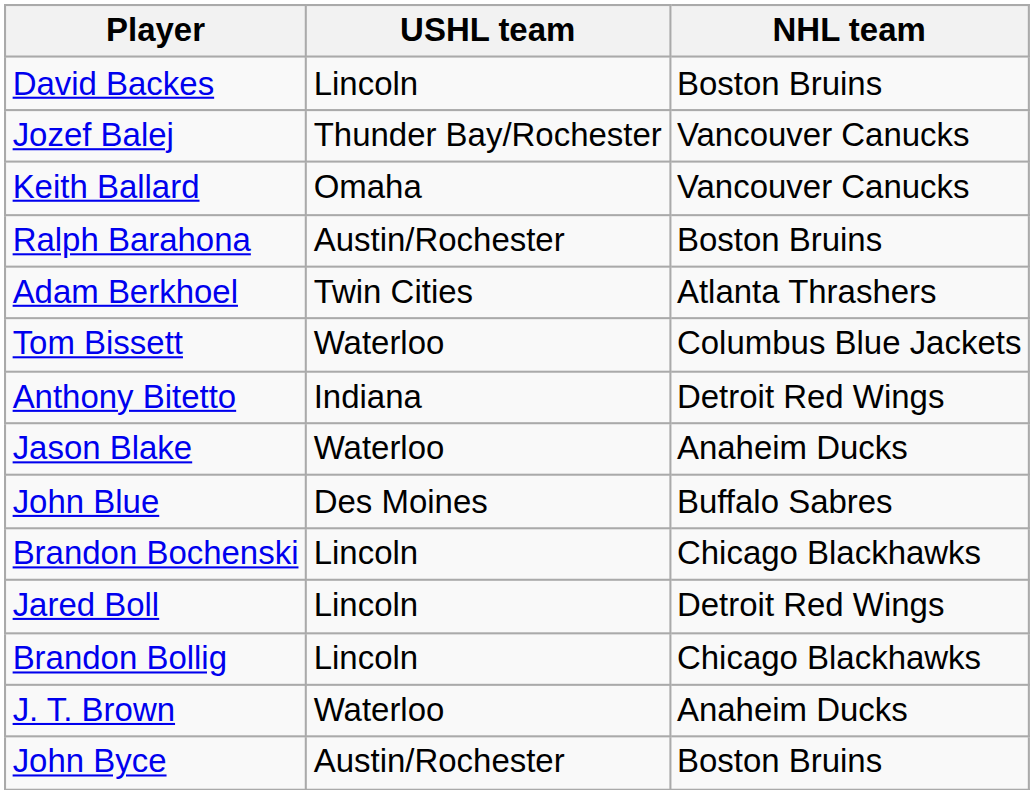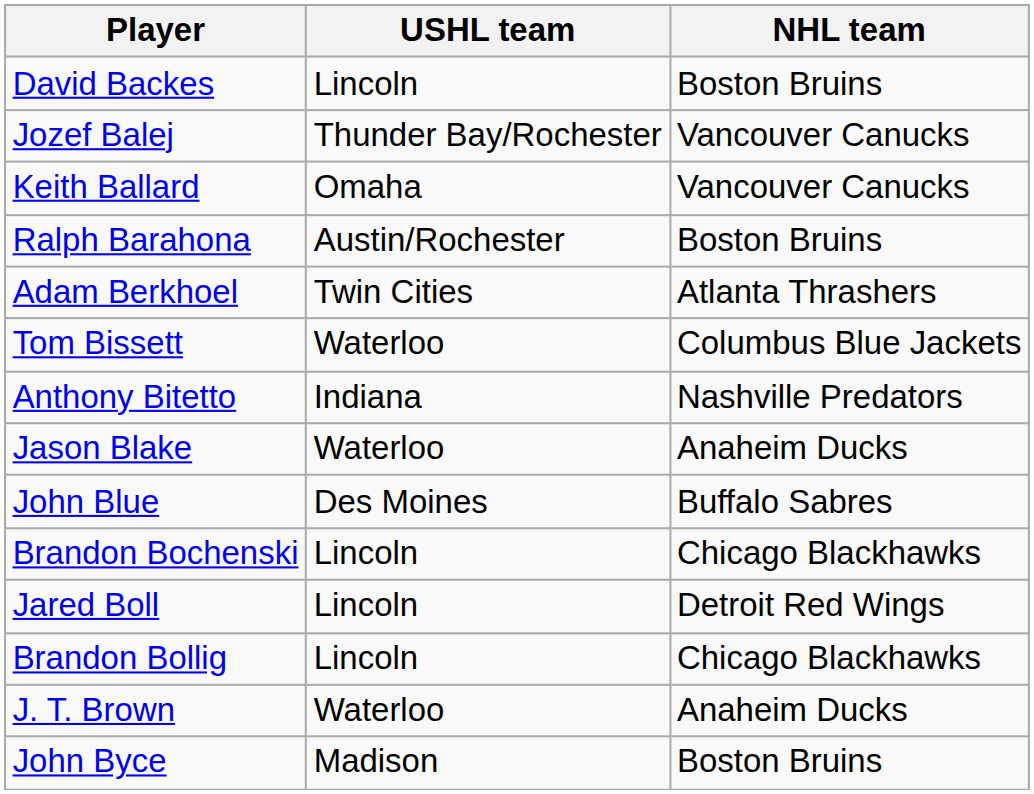Anthony Bitetto | NHL team: Detroit Red Wings -> Nashville Predators
John Byce | USHL team: Austin/Rochester -> Madison
